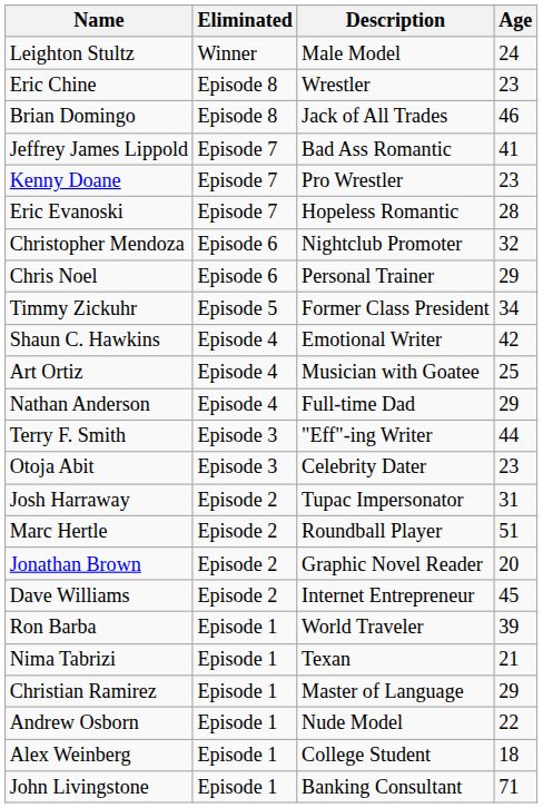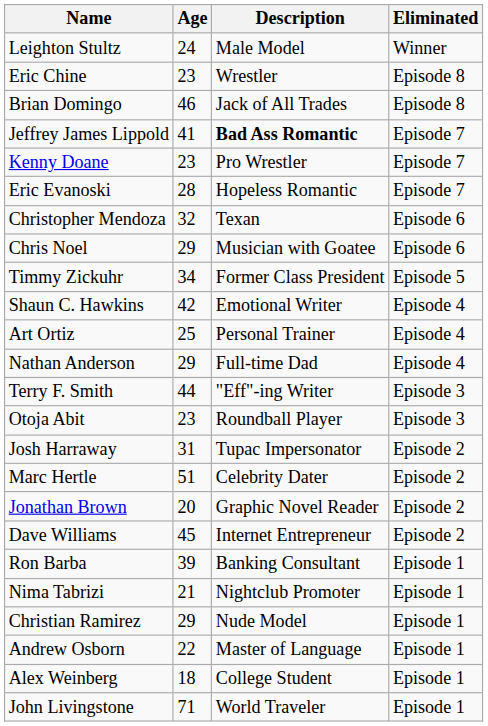columns swapped: Age <-> Eliminated
Jeffrey James Lippold | Description: normal -> bold
Christopher Mendoza | Description: Nightclub Promoter -> Texan
Chris Noel | Description: Personal Trainer -> Musician with Goatee
Art Ortiz | Description: Musician with Goatee -> Personal Trainer
Otoja Abit | Description: Celebrity Dater -> Roundball Player
Marc Hertle | Description: Roundball Player -> Celebrity Dater
Ron Barba | Description: World Traveler -> Banking Consultant
Nima Tabrizi | Description: Texan -> Nightclub Promoter
Christian Ramirez | Description: Master of Language -> Nude Model
Andrew Osborn | Description: Nude Model -> Master of Language
John Livingstone | Description: Banking Consultant -> World Traveler
